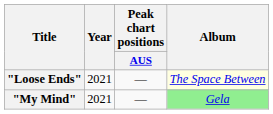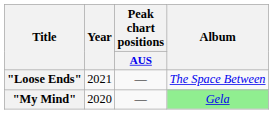"Loose Ends" | Album: lightyellow background -> no background
"My Mind" | Year: 2021 -> 2020
